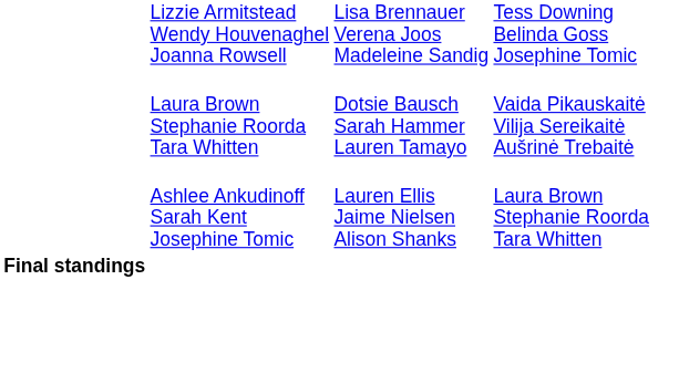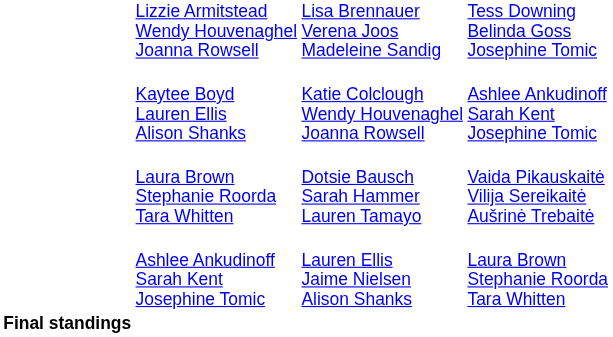+ row: Kaytee Boyd Lauren Ellis Alison Shanks | Katie Colclough Wendy Houvenaghel Joanna Rowsell | Ashlee Ankudinoff Sarah Kent Josephine Tomic
